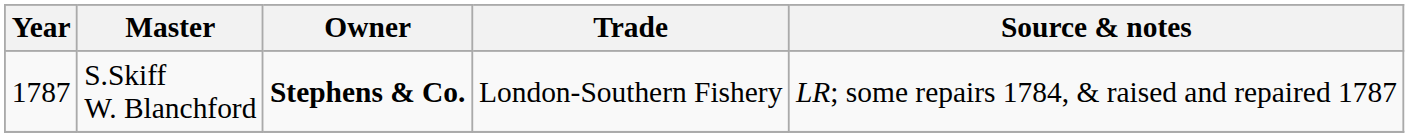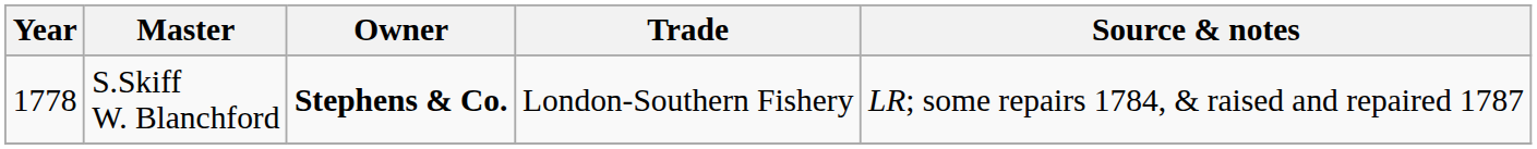S.Skiff W. Blanchford | Year: 1787 -> 1778
